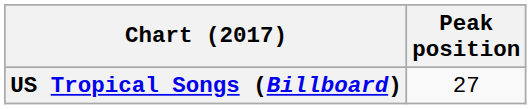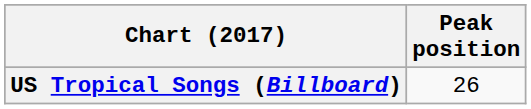US Tropical Songs (Billboard) | Peak position: 27 -> 26
